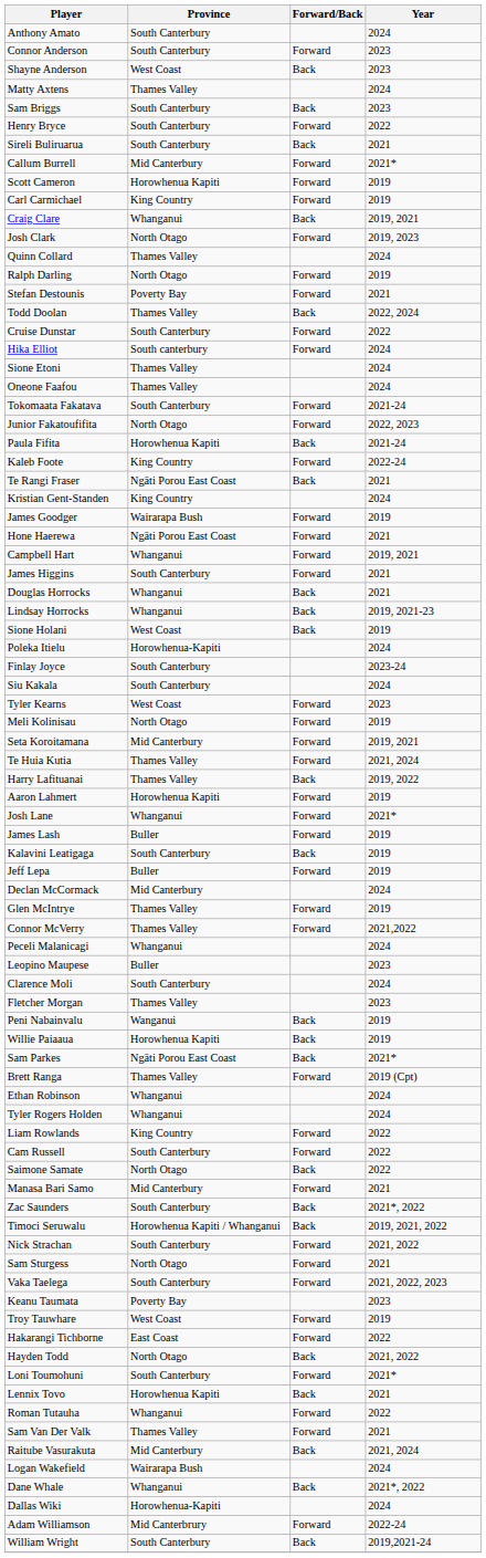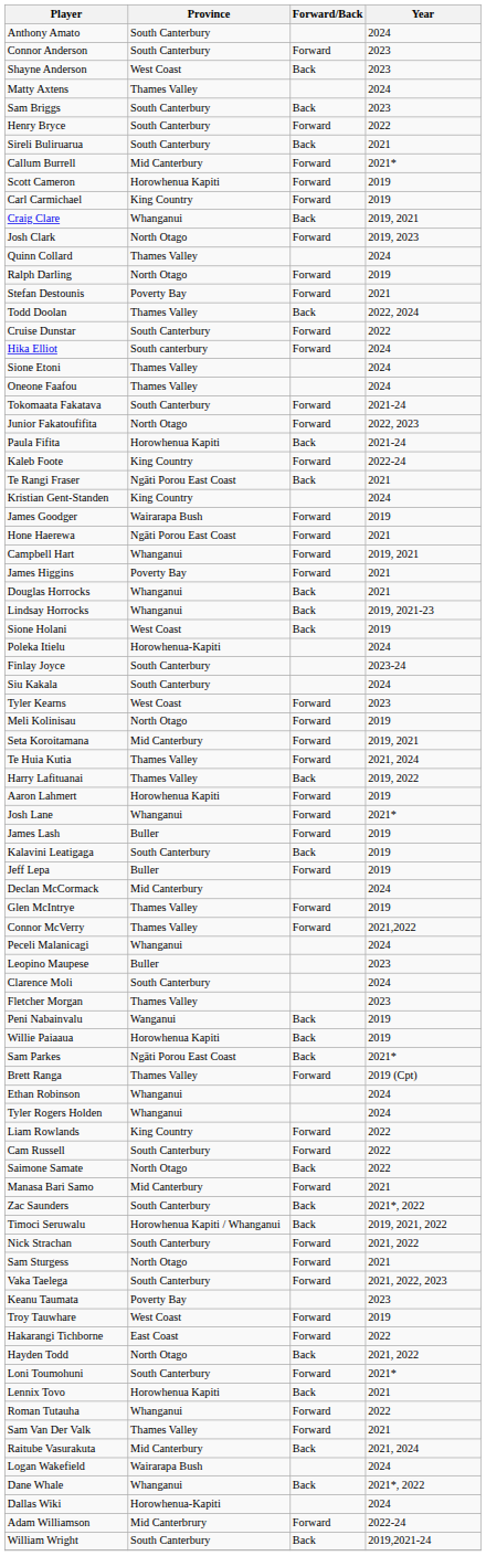James Higgins | Province: South Canterbury -> Poverty Bay
